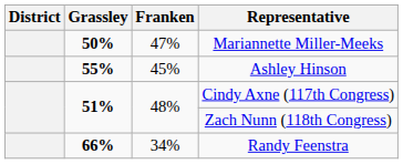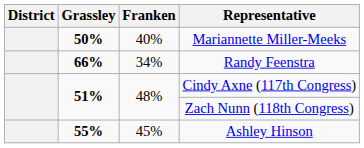Mariannette Miller-Meeks | Franken: 47% -> 40%
rows swapped: Ashley Hinson <-> Randy Feenstra
